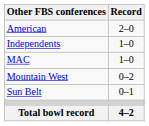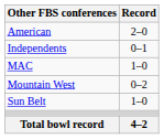Independents | Record: 1–0 -> 0–1
Sun Belt | Record: 0–1 -> 1–0
